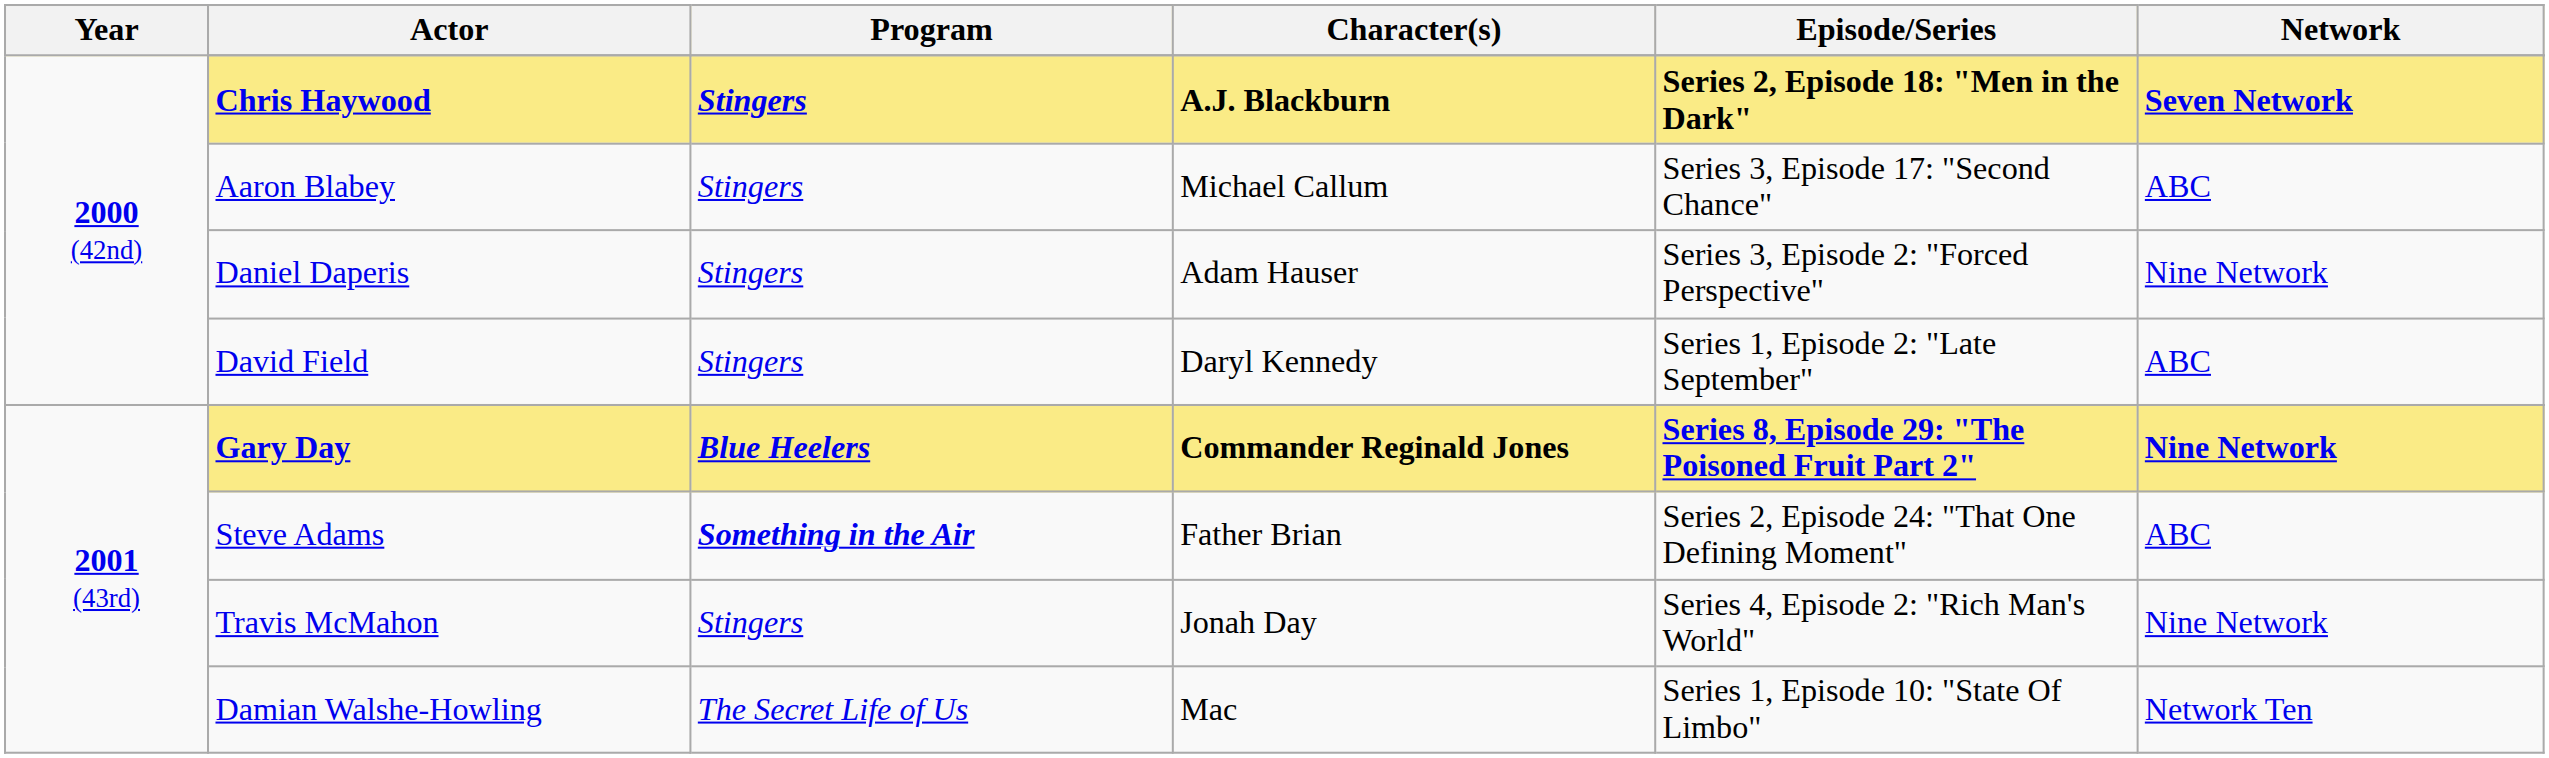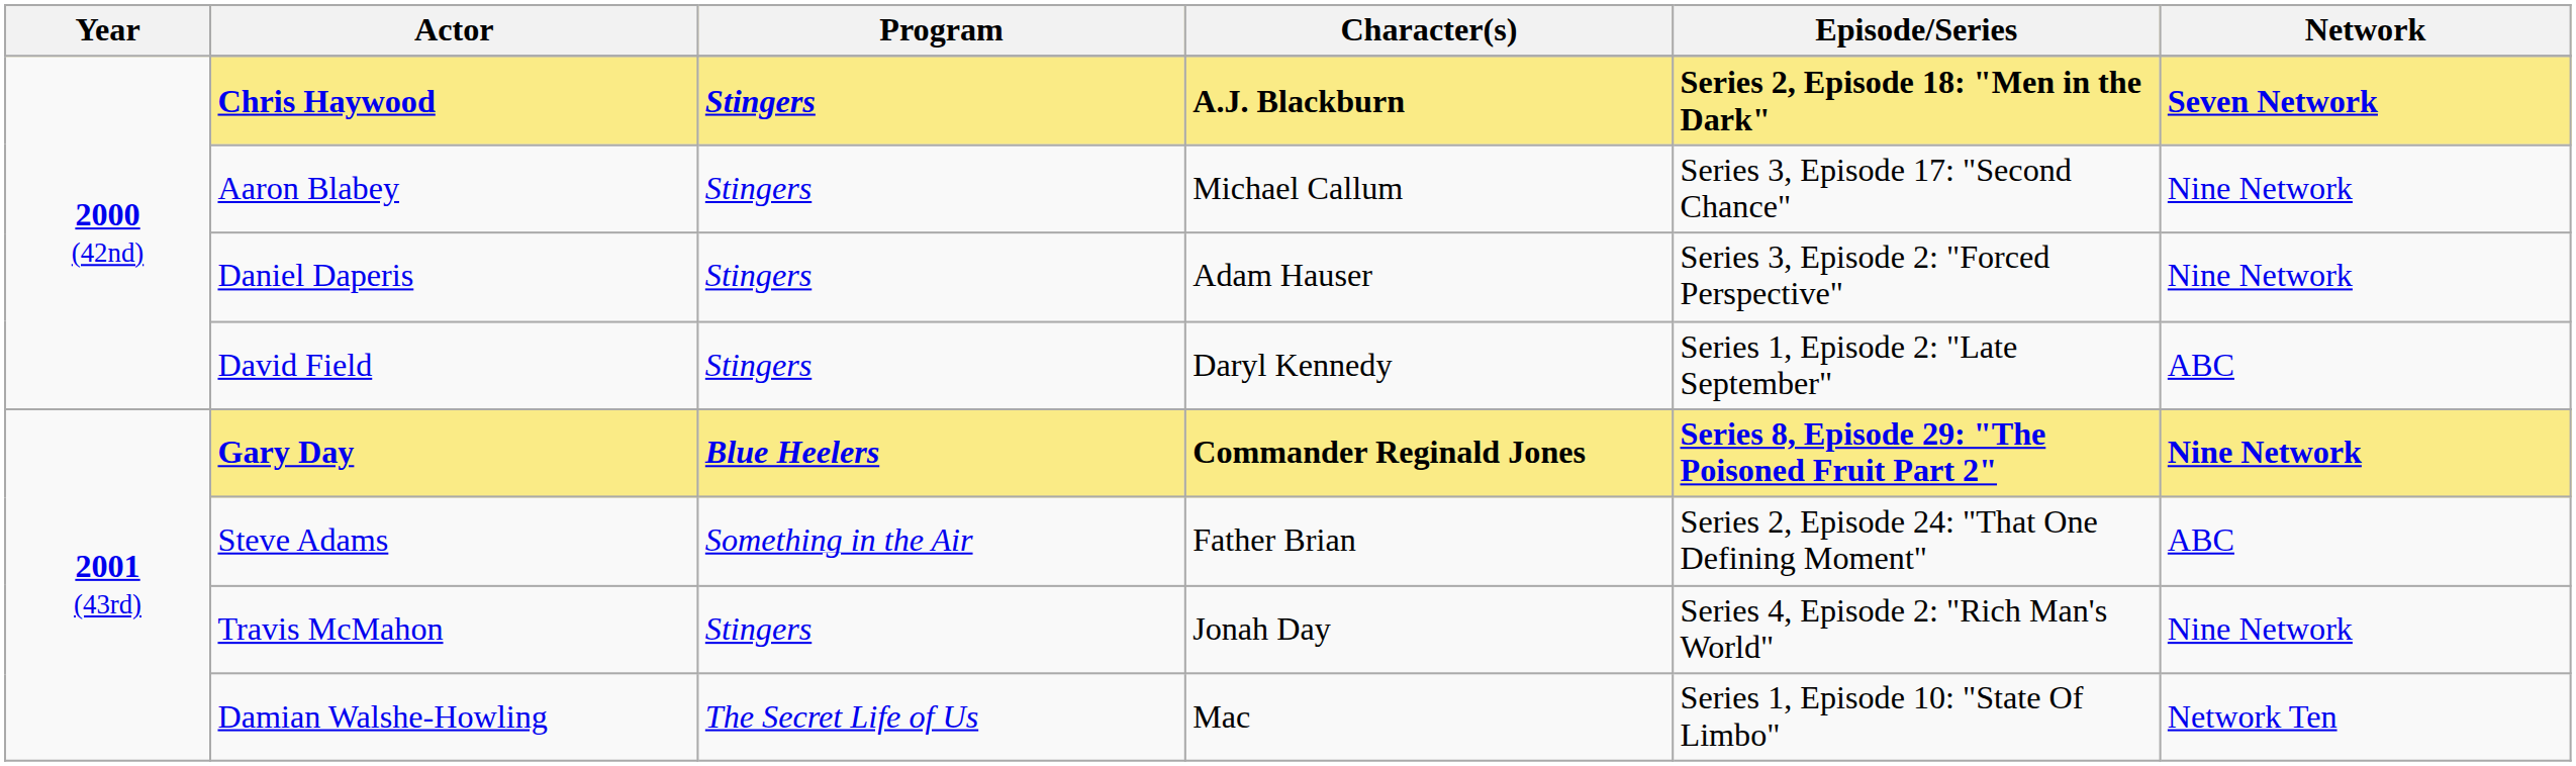Aaron Blabey | Network: ABC -> Nine Network
Steve Adams | Program: bold -> normal
